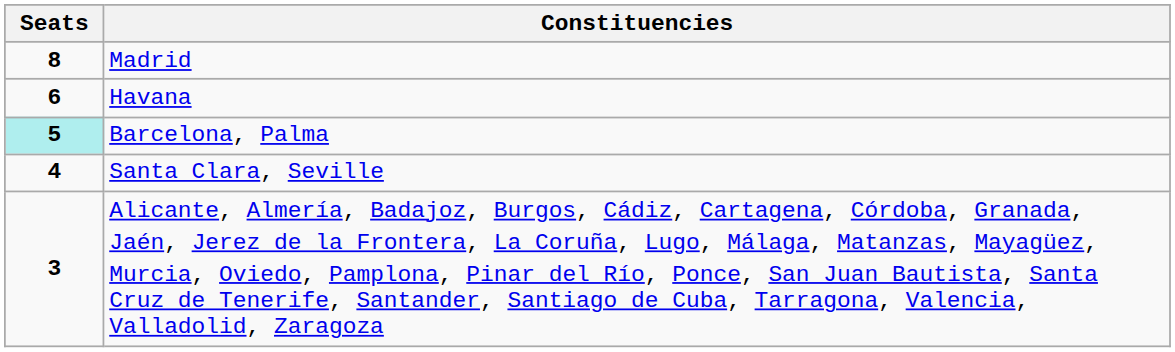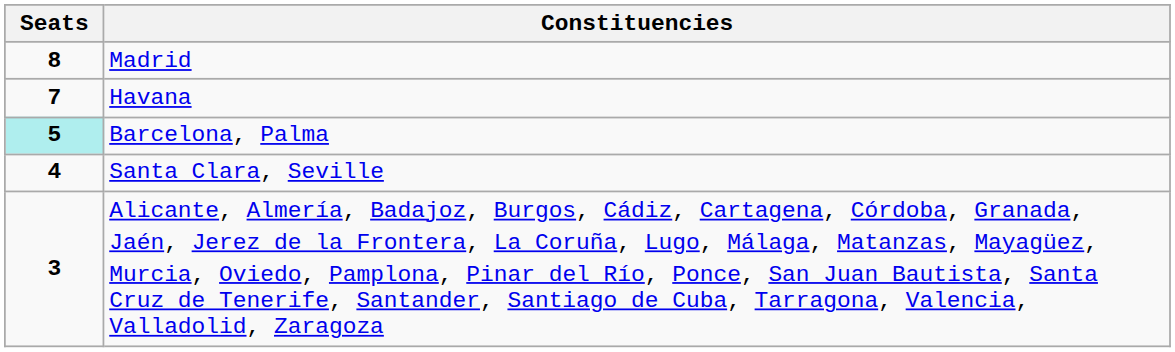Havana | Seats: 6 -> 7
